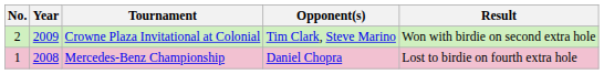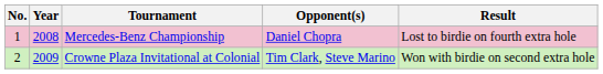rows swapped: Mercedes-Benz Championship <-> Crowne Plaza Invitational at Colonial
